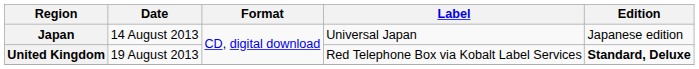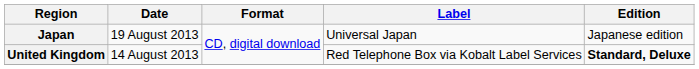Japan | Date: 14 August 2013 -> 19 August 2013
United Kingdom | Date: 19 August 2013 -> 14 August 2013
